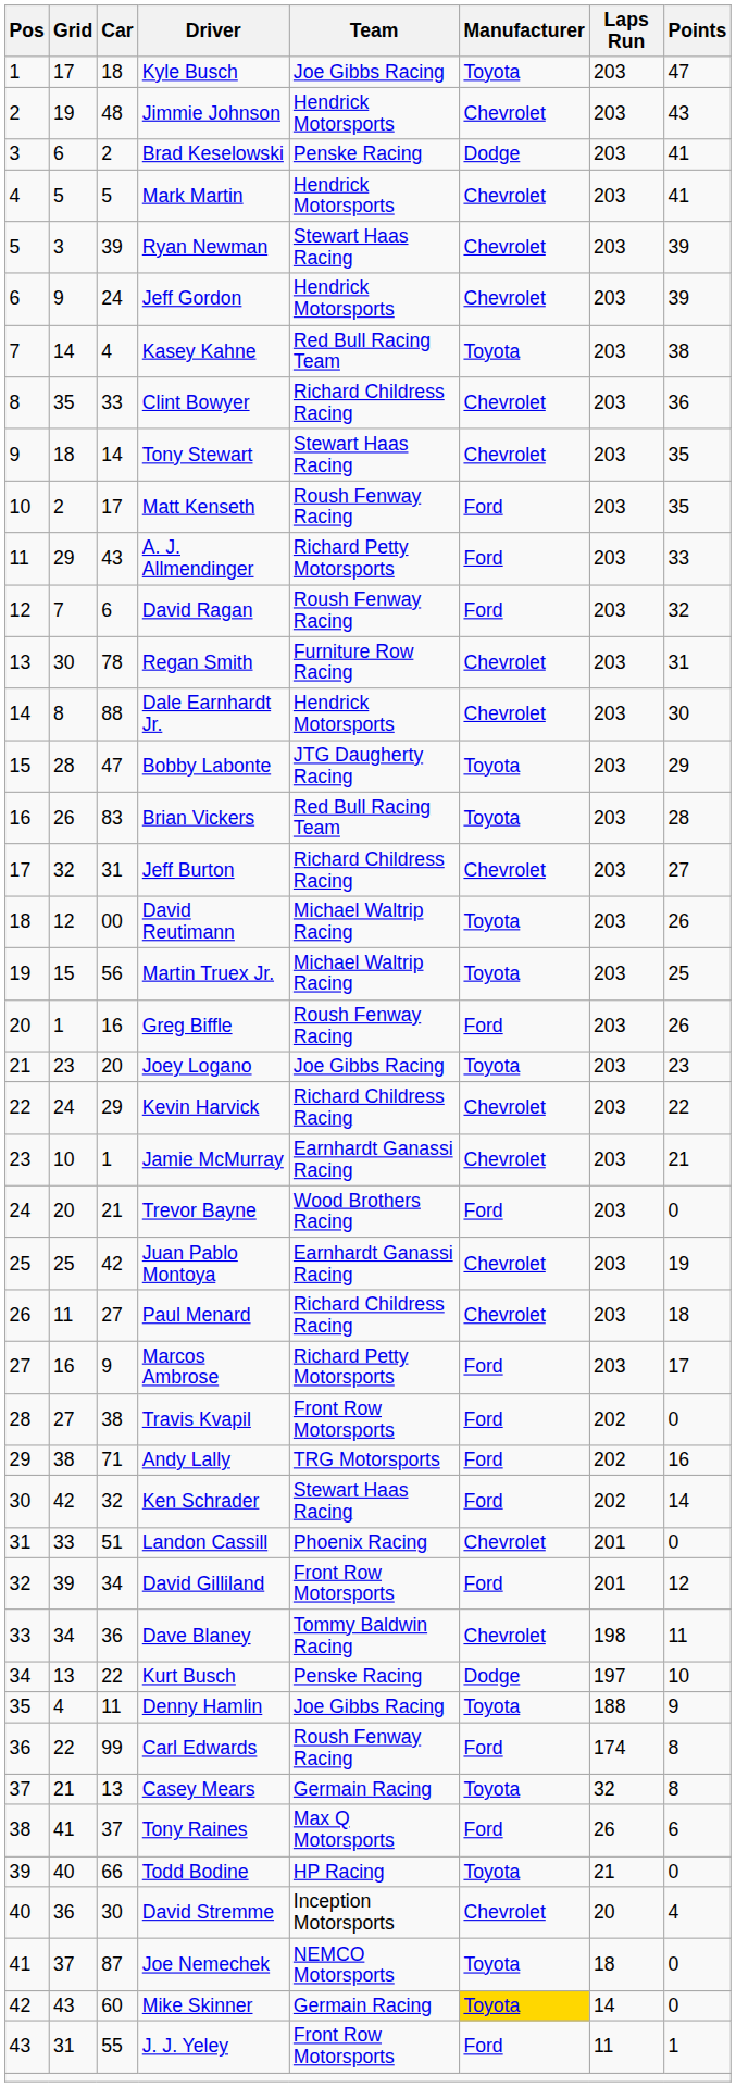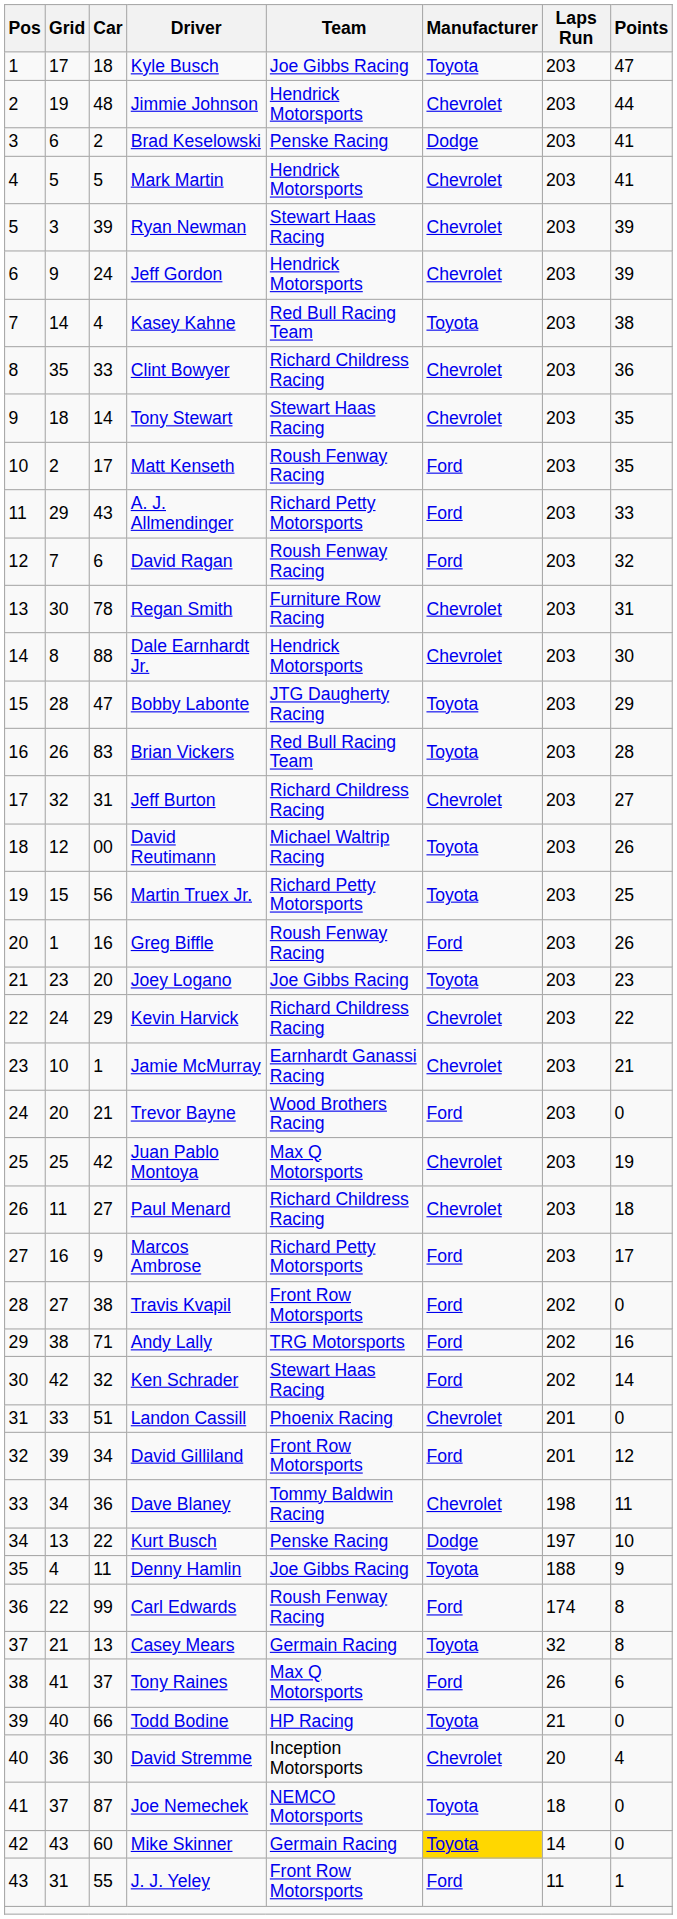Jimmie Johnson | Points: 43 -> 44
Martin Truex Jr. | Team: Michael Waltrip Racing -> Richard Petty Motorsports
Juan Pablo Montoya | Team: Earnhardt Ganassi Racing -> Max Q Motorsports
